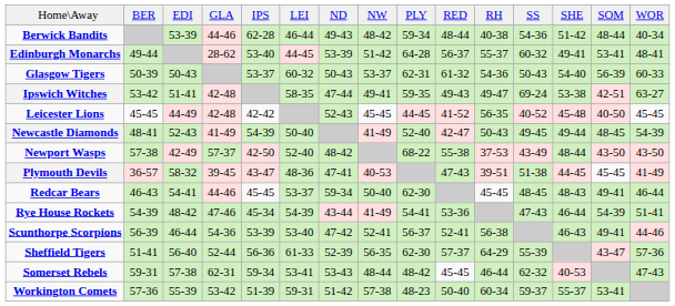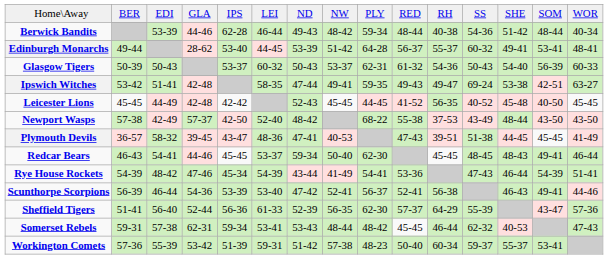- row: Newcastle Diamonds | 48-41 | 52-43 | 41-49 | 54-39 | 50-40 | 41-49 | 52-40 | 42-47 | 50-43 | 49-45 | 49-44 | 48-45 | 54-39
